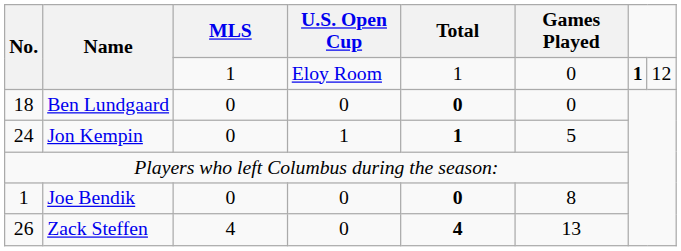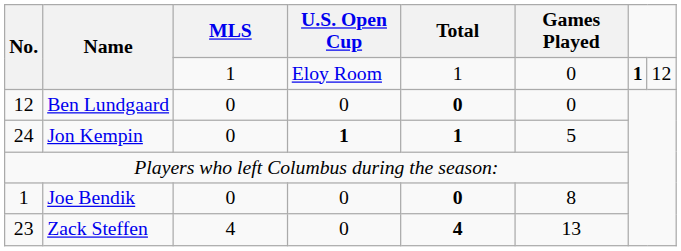Ben Lundgaard | No.: 18 -> 12
Jon Kempin | U.S. Open Cup: normal -> bold
Zack Steffen | No.: 26 -> 23
